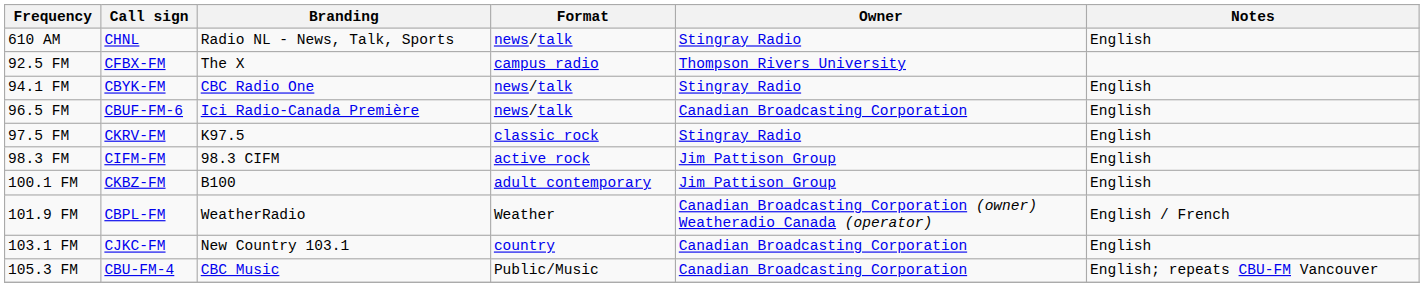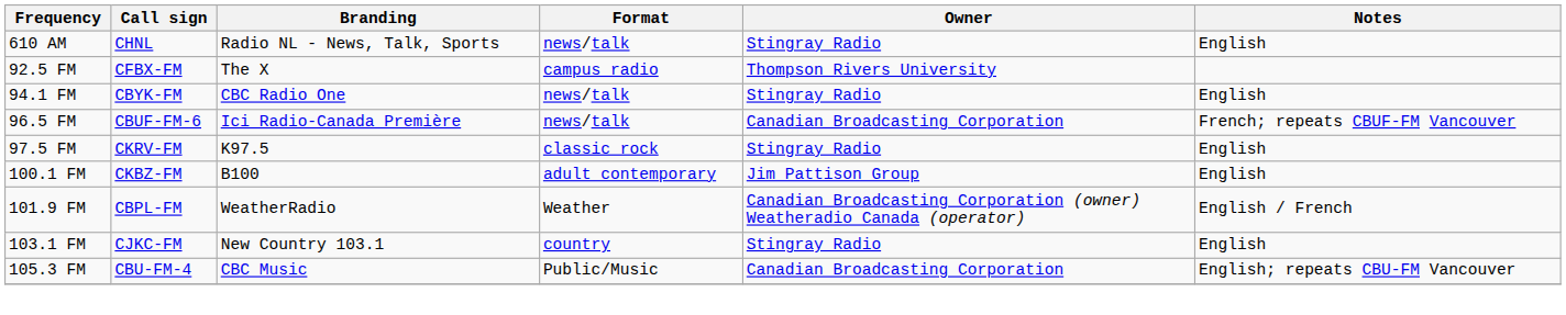96.5 FM | Notes: English -> French; repeats CBUF-FM Vancouver
- row: 98.3 FM | CIFM-FM | 98.3 CIFM | active rock | Jim Pattison Group | English
103.1 FM | Owner: Canadian Broadcasting Corporation -> Stingray Radio
